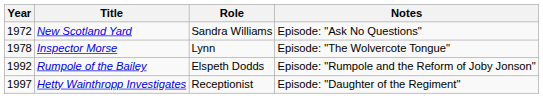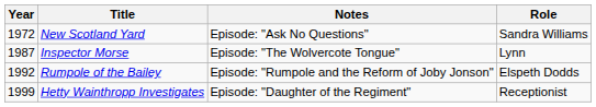columns swapped: Role <-> Notes
Inspector Morse | Year: 1978 -> 1987
Hetty Wainthropp Investigates | Year: 1997 -> 1999
